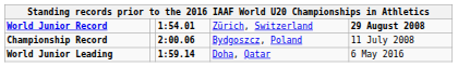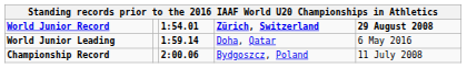World Junior Record | column 4: normal -> bold
rows swapped: Championship Record <-> World Junior Leading
